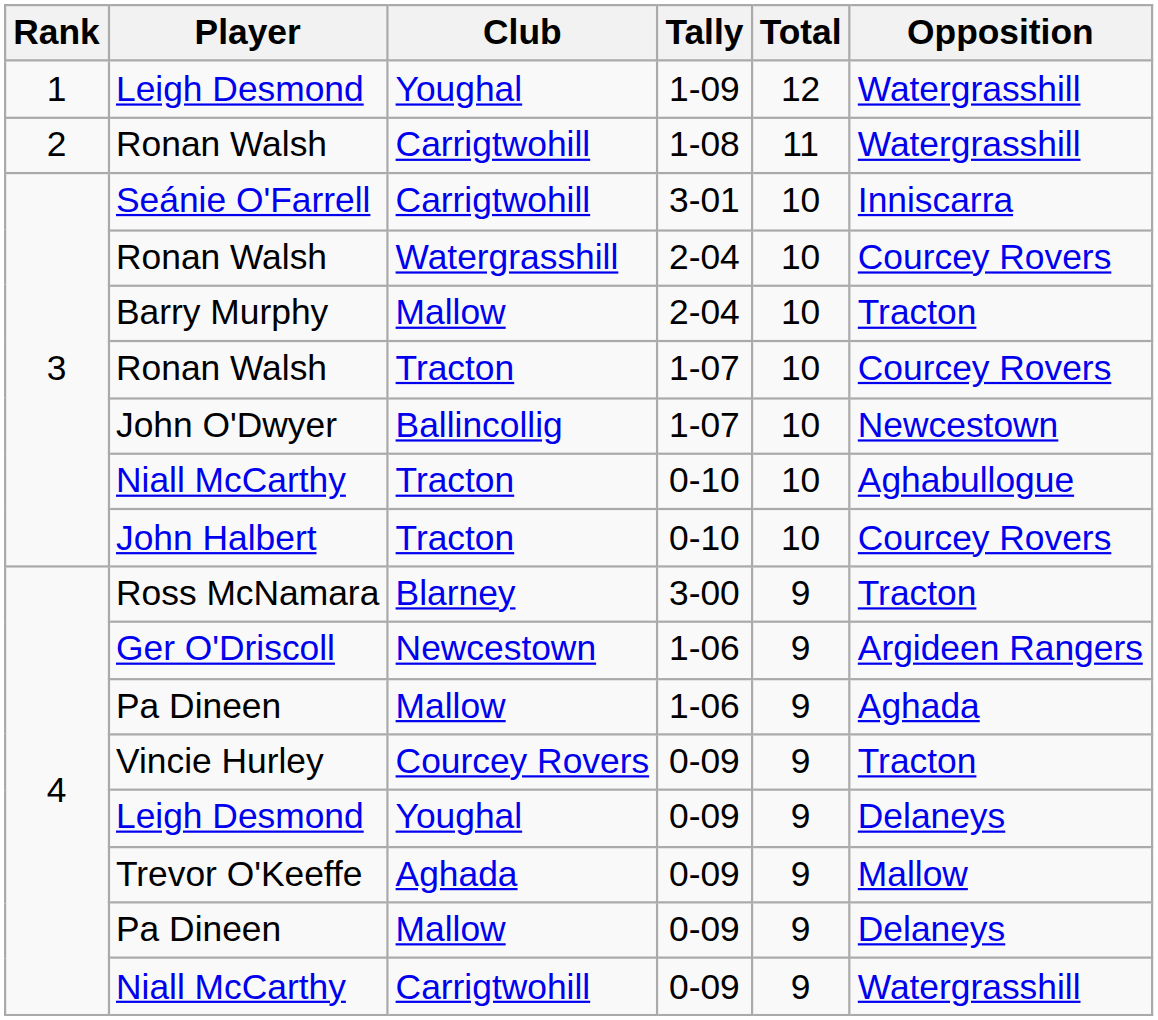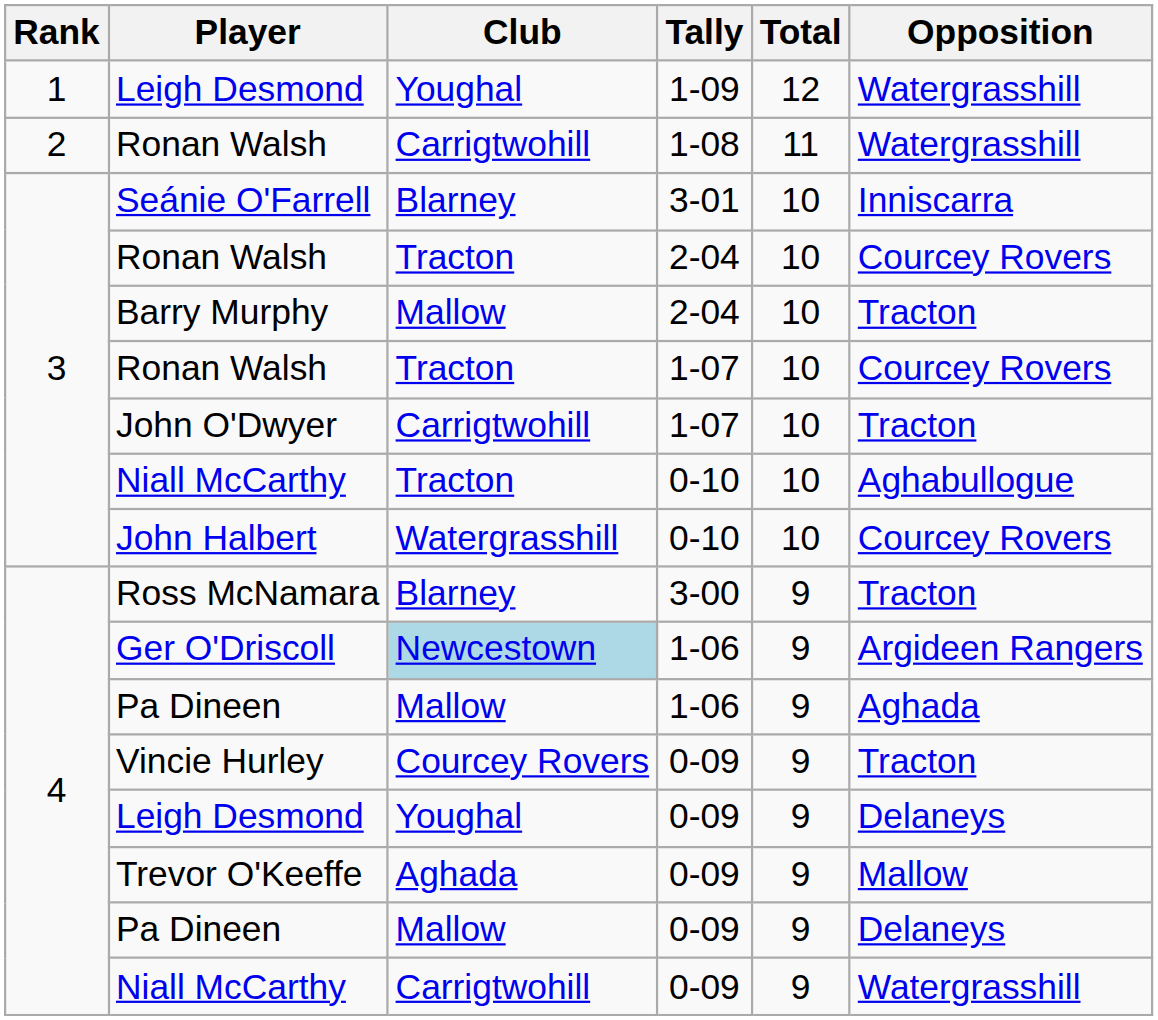Seánie O'Farrell | Club: Carrigtwohill -> Blarney
Ronan Walsh / 2-04 | Club: Watergrasshill -> Tracton
John O'Dwyer | Club: Ballincollig -> Carrigtwohill
John O'Dwyer | Opposition: Newcestown -> Tracton
John Halbert | Club: Tracton -> Watergrasshill
Ger O'Driscoll | Club: no background -> lightblue background
